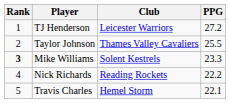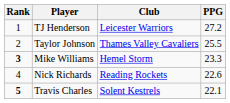Mike Williams | Club: Solent Kestrels -> Hemel Storm
Nick Richards | PPG: 22.2 -> 22.6
Travis Charles | Rank: normal -> bold
Travis Charles | Club: Hemel Storm -> Solent Kestrels
